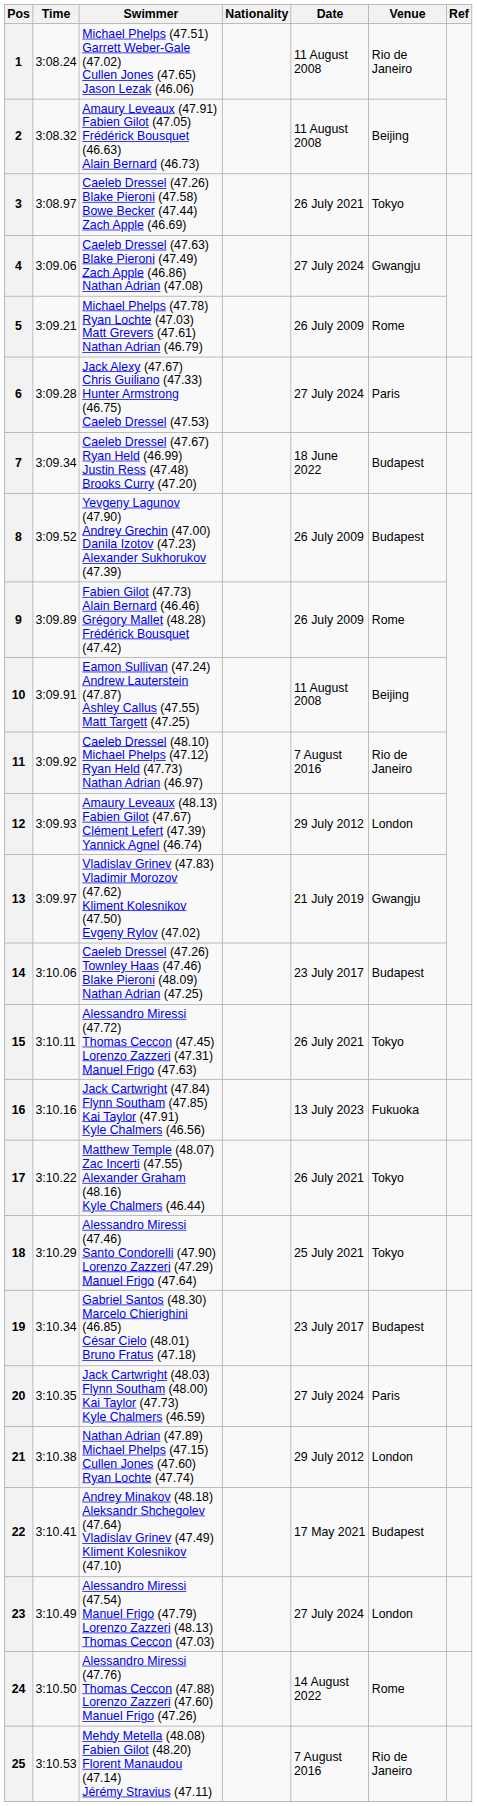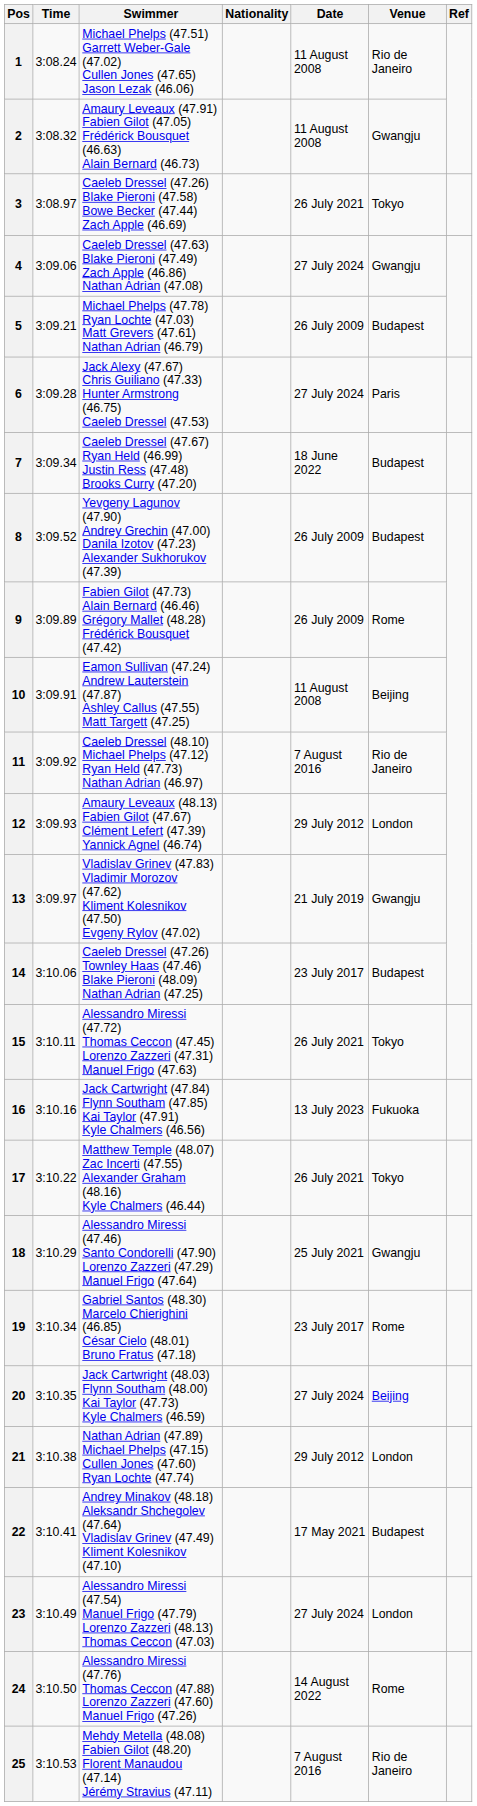2 | Venue: Beijing -> Gwangju
5 | Venue: Rome -> Budapest
18 | Venue: Tokyo -> Gwangju
19 | Venue: Budapest -> Rome
20 | Venue: Paris -> Beijing
